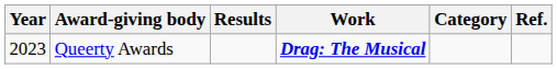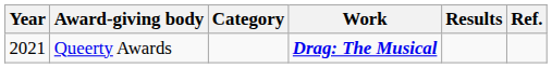columns swapped: Category <-> Results
Queerty Awards | Year: 2023 -> 2021
